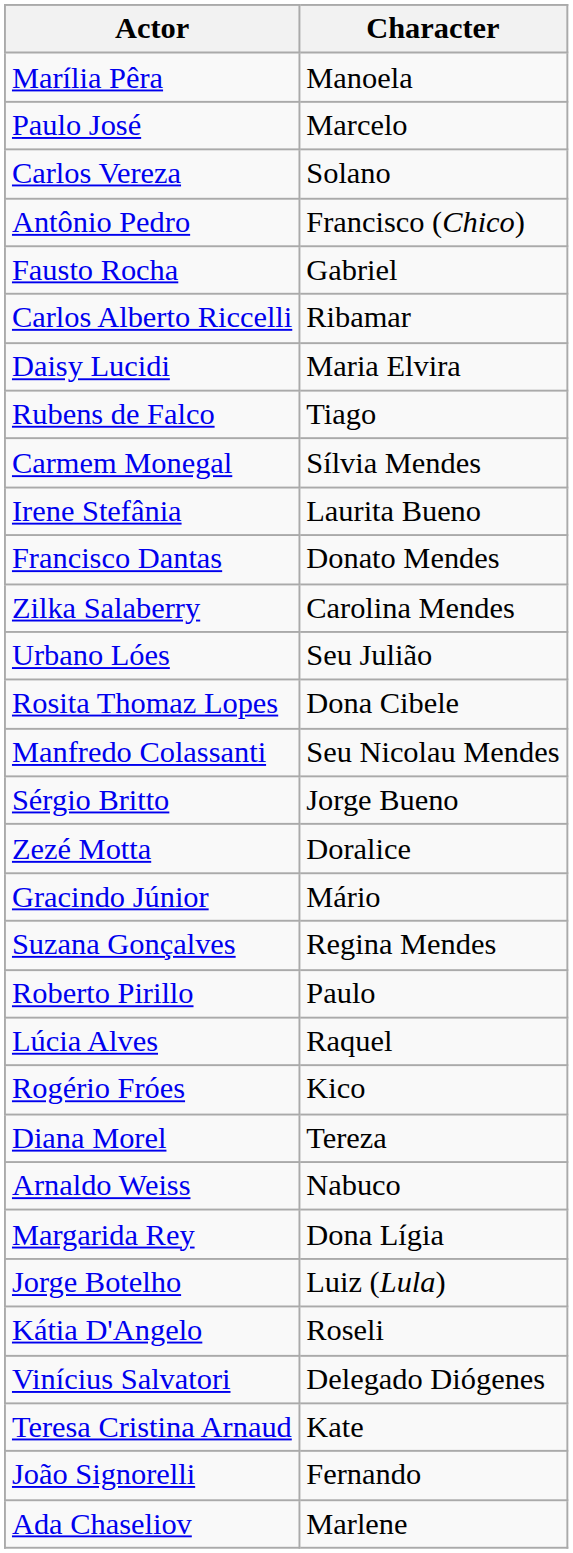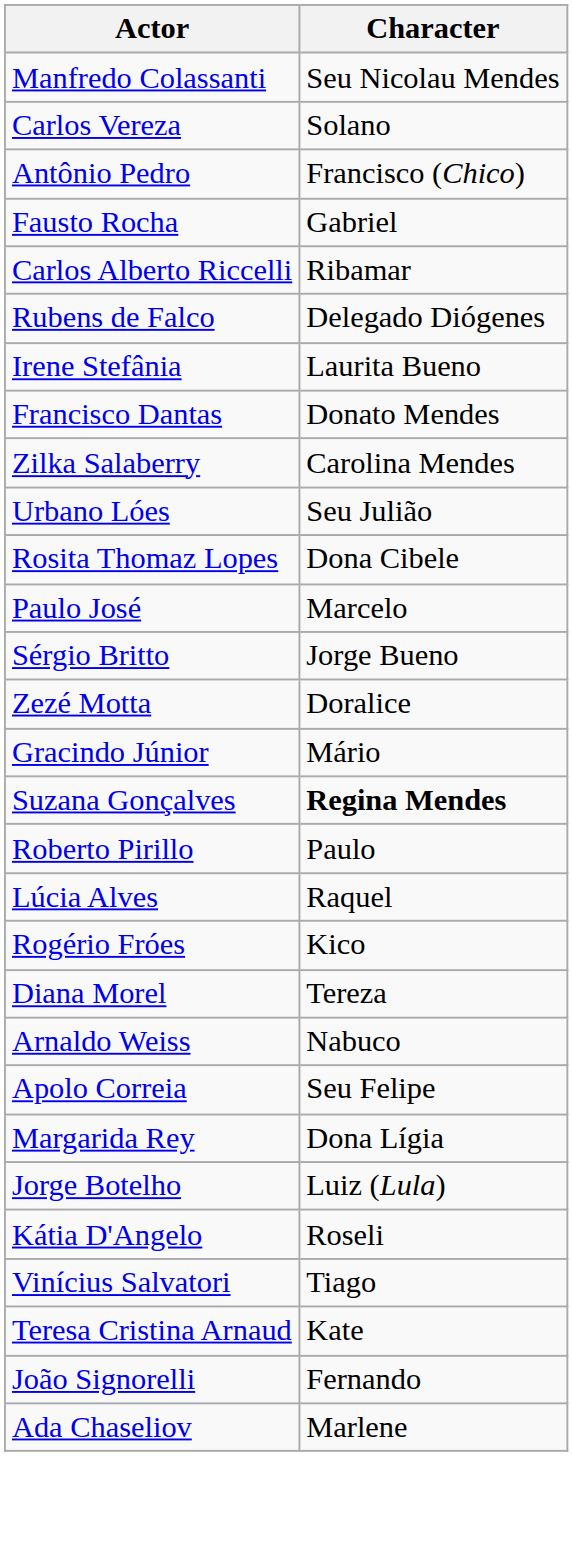- row: Marília Pêra | Manoela
rows swapped: Paulo José <-> Manfredo Colassanti
- row: Daisy Lucidi | Maria Elvira
Rubens de Falco | Character: Tiago -> Delegado Diógenes
- row: Carmem Monegal | Sílvia Mendes
Suzana Gonçalves | Character: normal -> bold
+ row: Apolo Correia | Seu Felipe
Vinícius Salvatori | Character: Delegado Diógenes -> Tiago
